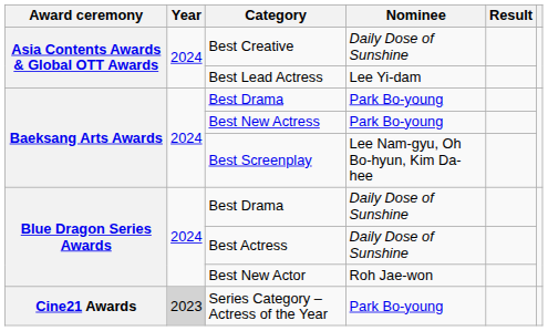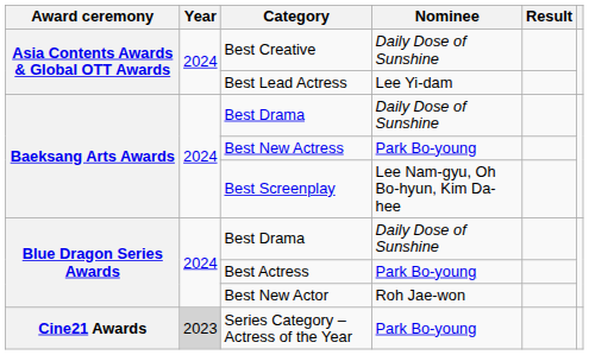Baeksang Arts Awards / Best Drama | Nominee: Park Bo-young -> Daily Dose of Sunshine
Best Actress | Nominee: Daily Dose of Sunshine -> Park Bo-young
